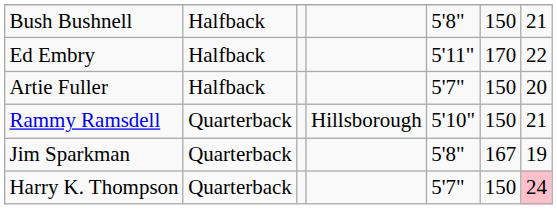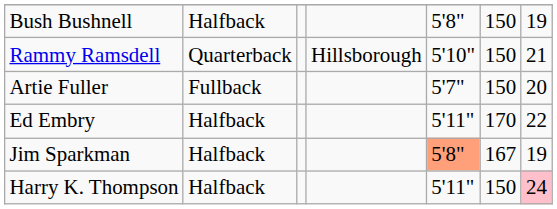Bush Bushnell | column 7: 21 -> 19
rows swapped: Ed Embry <-> Rammy Ramsdell
Artie Fuller | column 2: Halfback -> Fullback
Jim Sparkman | column 2: Quarterback -> Halfback
Jim Sparkman | column 5: no background -> lightsalmon background
Harry K. Thompson | column 2: Quarterback -> Halfback
Harry K. Thompson | column 5: 5'7" -> 5'11"
